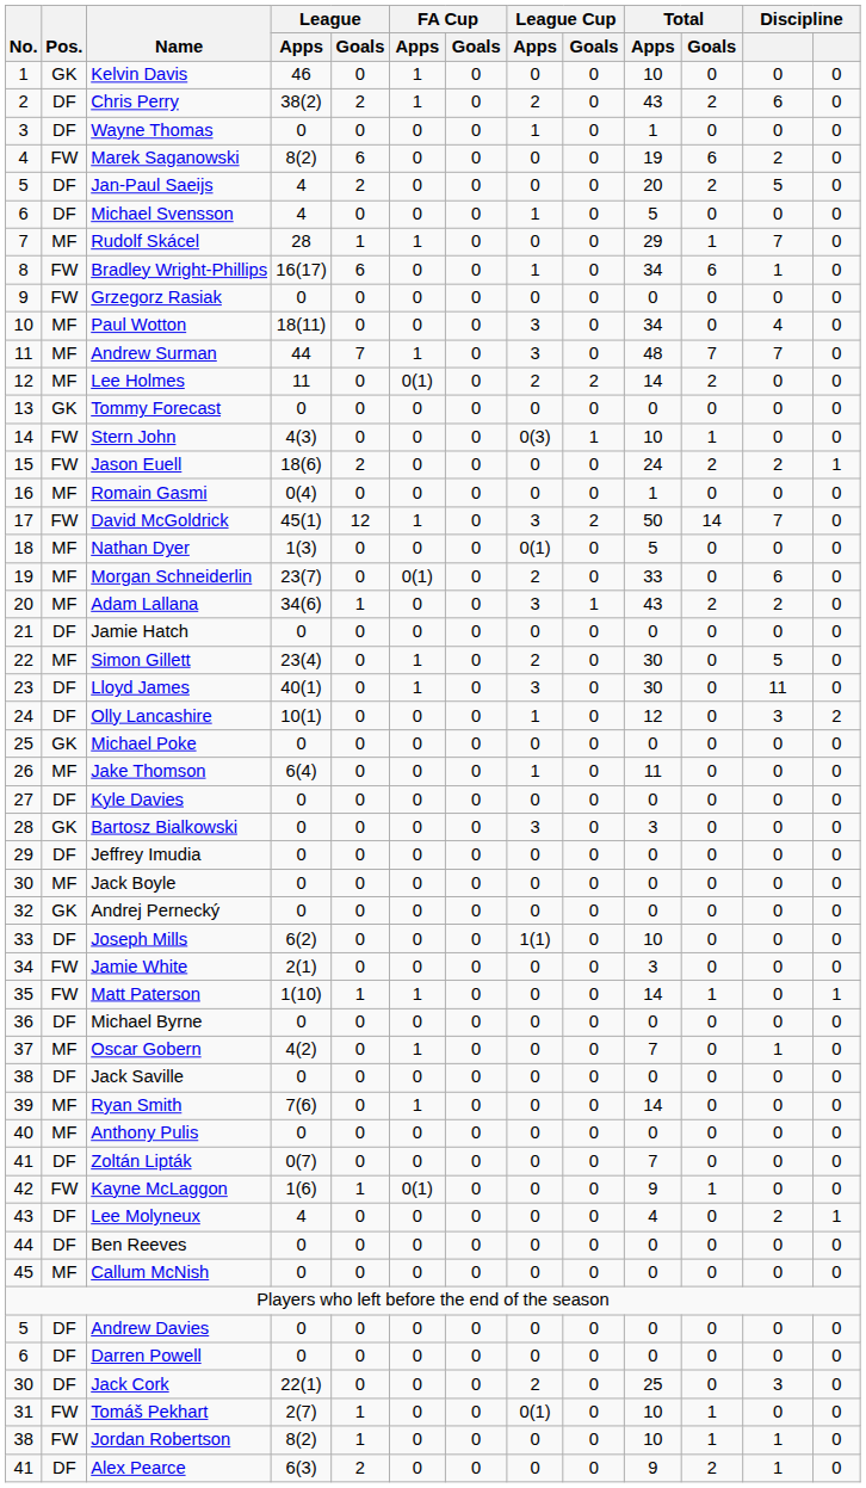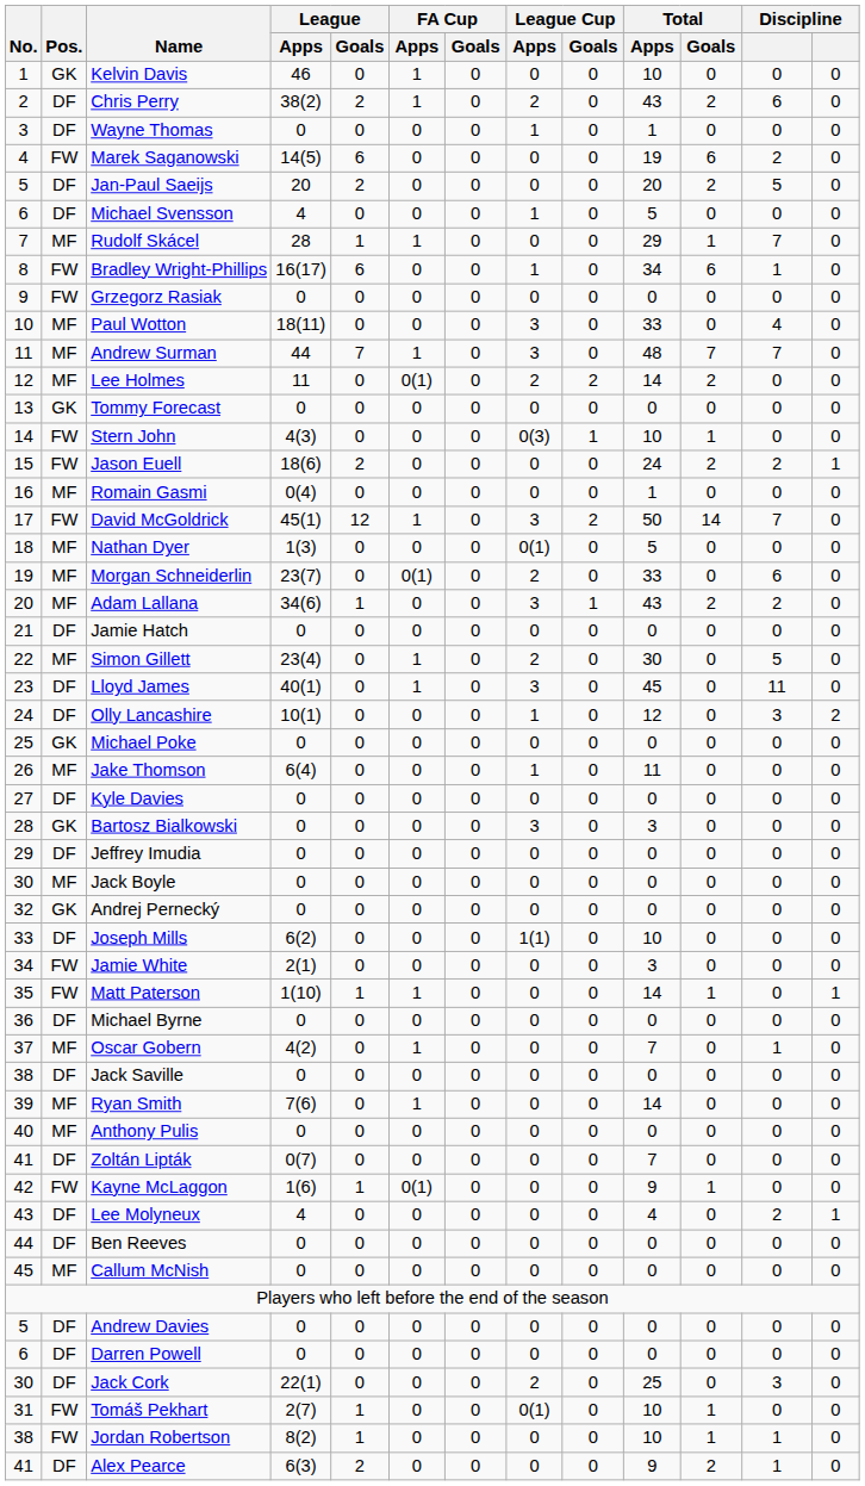Marek Saganowski | League / Apps: 8(2) -> 14(5)
Jan-Paul Saeijs | League / Apps: 4 -> 20
Paul Wotton | Total / Apps: 34 -> 33
Lloyd James | Total / Apps: 30 -> 45
